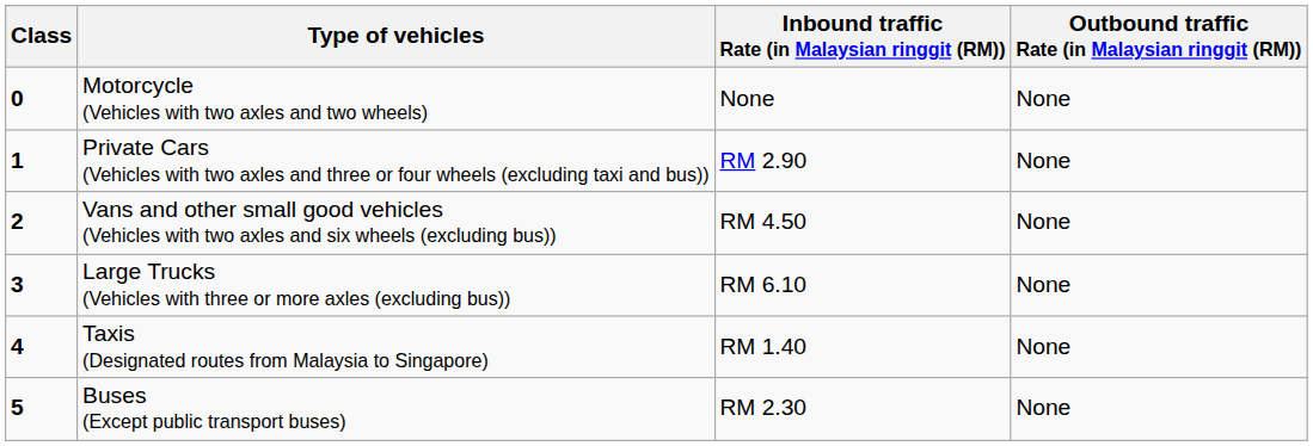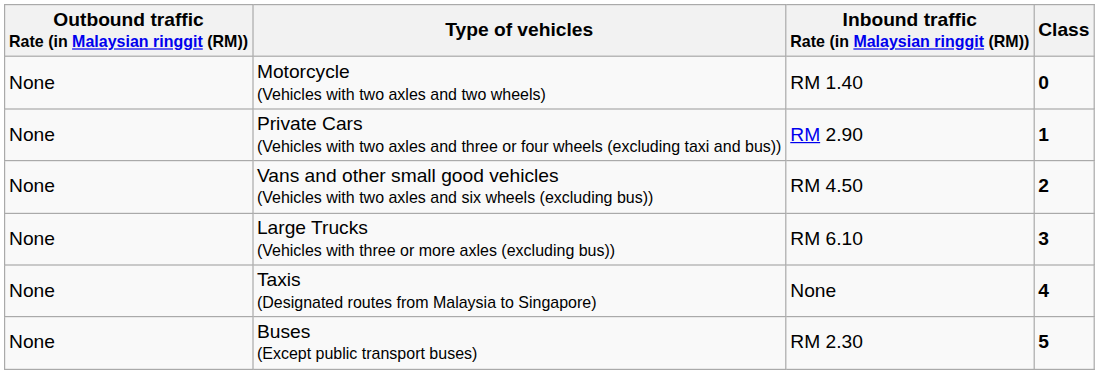columns swapped: Class <-> Outbound traffic Rate (in Malaysian ringgit (RM))
Motorcycle (Vehicles with two axles and two wheels) | Inbound traffic Rate (in Malaysian ringgit (RM)): None -> RM 1.40
Taxis (Designated routes from Malaysia to Singapore) | Inbound traffic Rate (in Malaysian ringgit (RM)): RM 1.40 -> None
